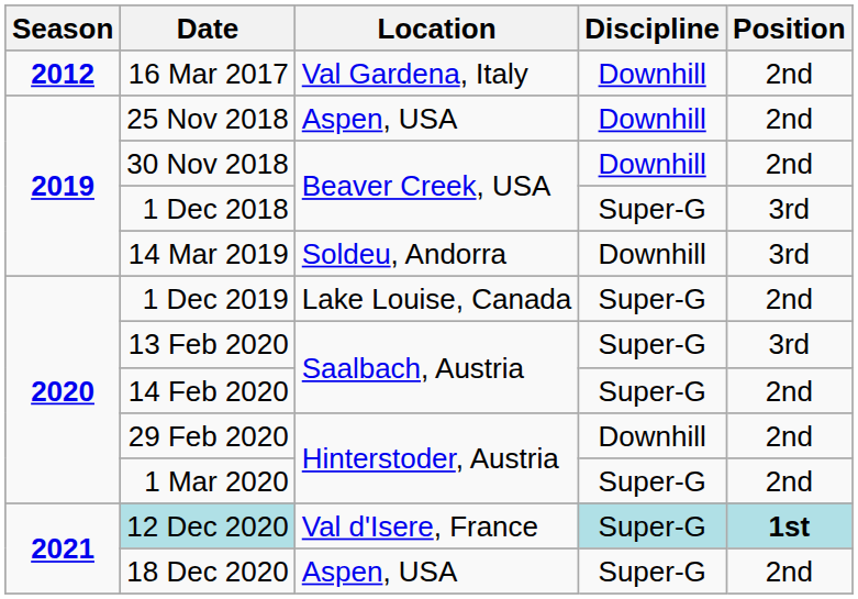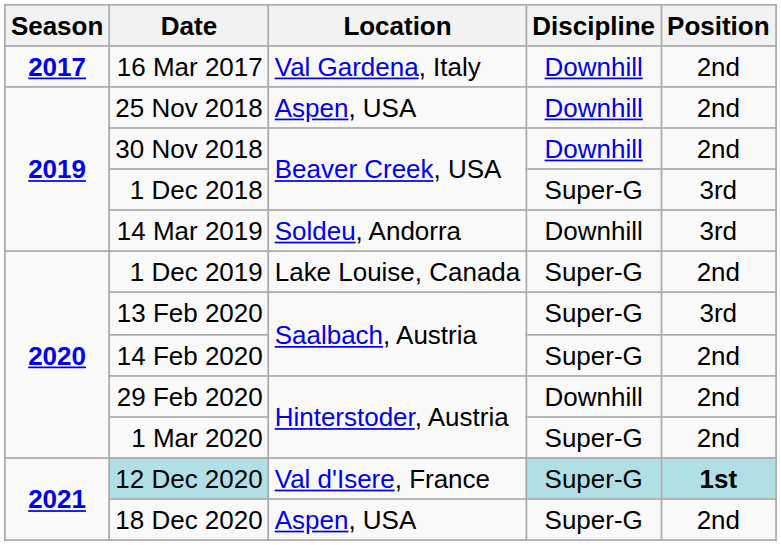16 Mar 2017 | Season: 2012 -> 2017
